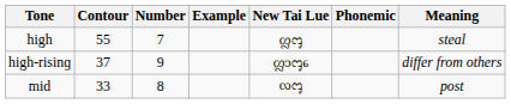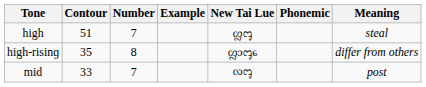high | Contour: 55 -> 51
high-risinɡ | Contour: 37 -> 35
high-risinɡ | Number: 9 -> 8
mid | Number: 8 -> 7
